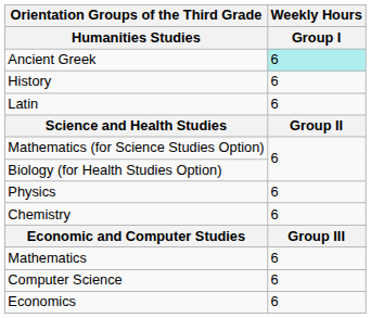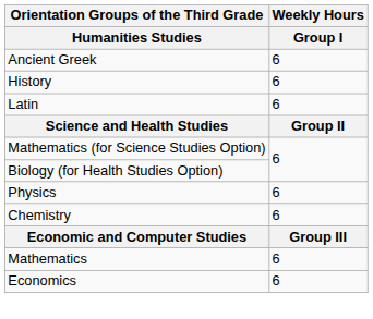Ancient Greek | Weekly Hours / Group I: paleturquoise background -> no background
- row: Computer Science | 6
